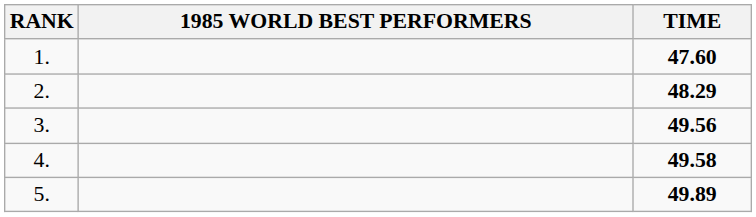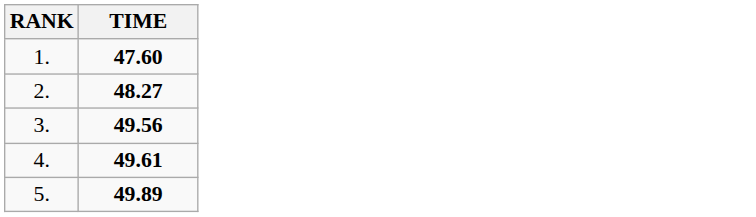- column: 1985 WORLD BEST PERFORMERS
2. | TIME: 48.29 -> 48.27
4. | TIME: 49.58 -> 49.61
